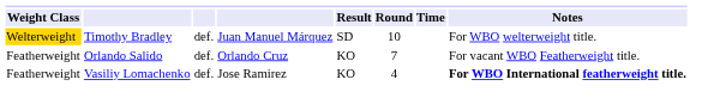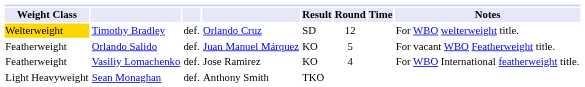Timothy Bradley | column 4: Juan Manuel Márquez -> Orlando Cruz
Timothy Bradley | Round: 10 -> 12
Orlando Salido | column 4: Orlando Cruz -> Juan Manuel Márquez
Orlando Salido | Round: 7 -> 5
Vasiliy Lomachenko | Notes: bold -> normal
+ row: Light Heavyweight | Sean Monaghan | def. | Anthony Smith | TKO
